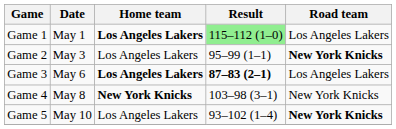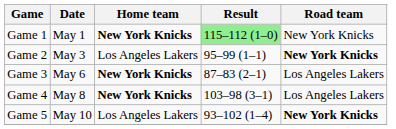Game 1 | Home team: Los Angeles Lakers -> New York Knicks
Game 1 | Road team: Los Angeles Lakers -> New York Knicks
Game 3 | Home team: Los Angeles Lakers -> New York Knicks
Game 3 | Result: bold -> normal
Game 4 | Road team: New York Knicks -> Los Angeles Lakers
